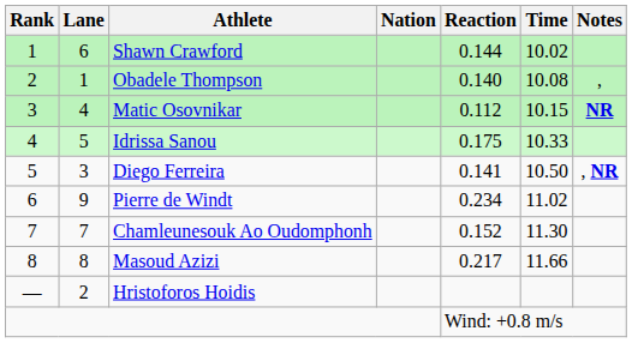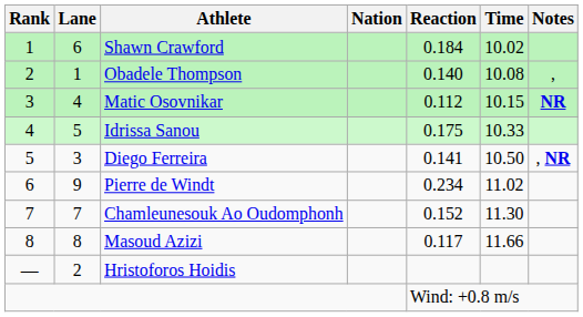Shawn Crawford | Reaction: 0.144 -> 0.184
Masoud Azizi | Reaction: 0.217 -> 0.117
